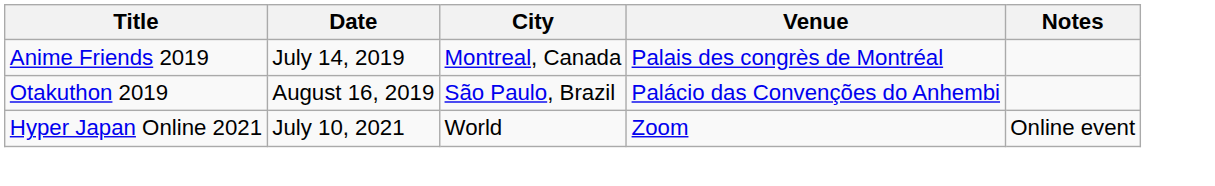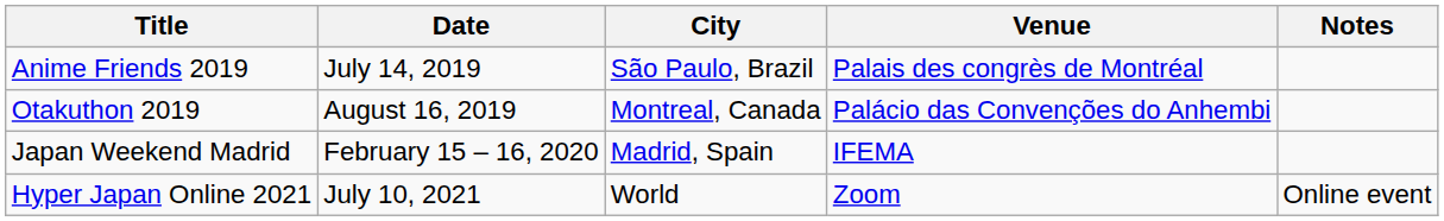Anime Friends 2019 | City: Montreal, Canada -> São Paulo, Brazil
Otakuthon 2019 | City: São Paulo, Brazil -> Montreal, Canada
+ row: Japan Weekend Madrid | February 15 – 16, 2020 | Madrid, Spain | IFEMA
